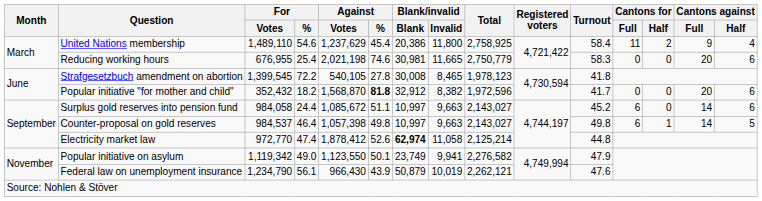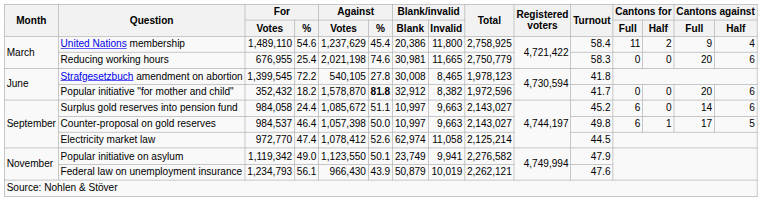Popular initiative "for mother and child" | Against / Votes: 1,568,870 -> 1,578,870
Counter-proposal on gold reserves | Against / %: 49.8 -> 50.0
Counter-proposal on gold reserves | Cantons against / Full: 14 -> 17
Electricity market law | Against / Votes: 1,878,412 -> 1,078,412
Electricity market law | Blank/invalid / Blank: bold -> normal
Electricity market law | Turnout: 44.8 -> 44.5
Federal law on unemployment insurance | For / Votes: 1,234,790 -> 1,234,793
